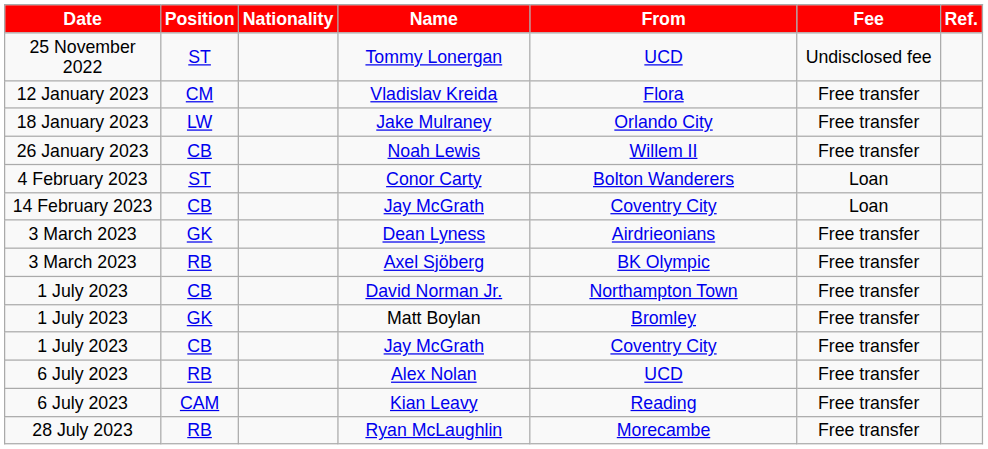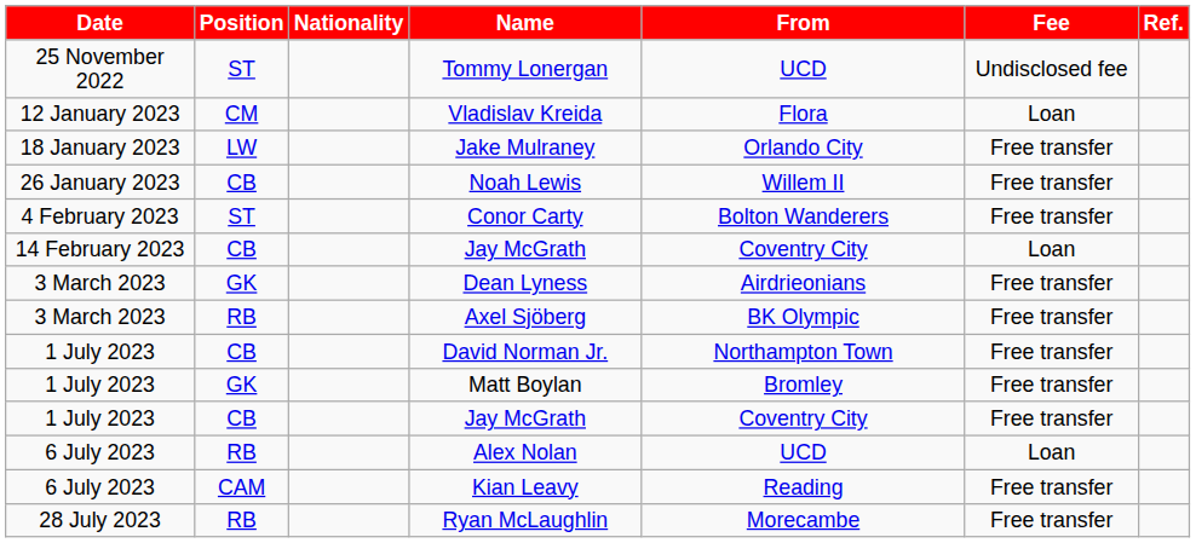Vladislav Kreida | Fee: Free transfer -> Loan
Conor Carty | Fee: Loan -> Free transfer
Alex Nolan | Fee: Free transfer -> Loan
